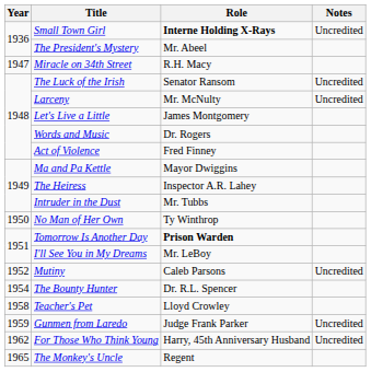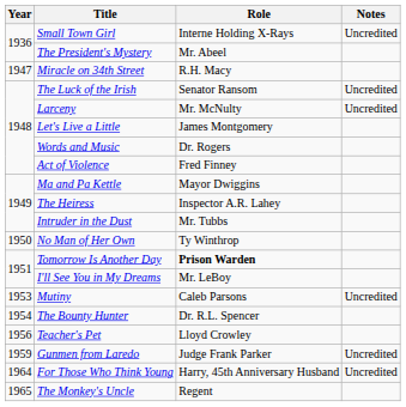Small Town Girl | Role: bold -> normal
Mutiny | Year: 1952 -> 1953
Teacher's Pet | Year: 1958 -> 1956
For Those Who Think Young | Year: 1962 -> 1964
